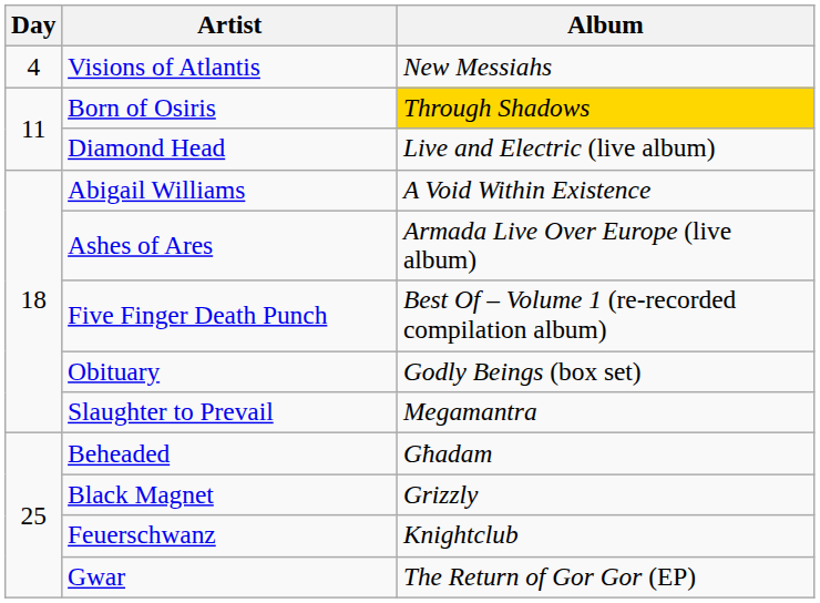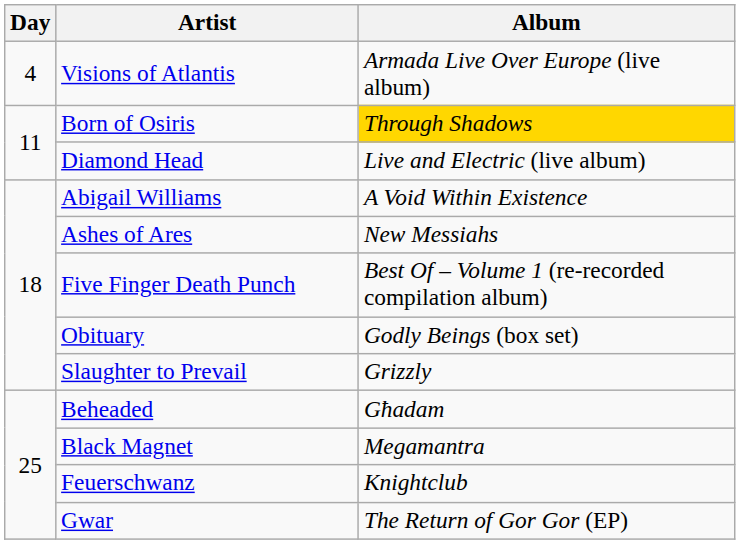Visions of Atlantis | Album: New Messiahs -> Armada Live Over Europe (live album)
Ashes of Ares | Album: Armada Live Over Europe (live album) -> New Messiahs
Slaughter to Prevail | Album: Megamantra -> Grizzly
Black Magnet | Album: Grizzly -> Megamantra
